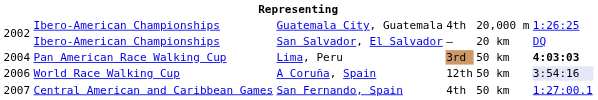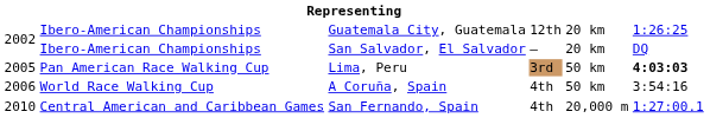Guatemala City, Guatemala | column 4: 4th -> 12th
Guatemala City, Guatemala | column 5: 20,000 m -> 20 km
Lima, Peru | column 1: 2004 -> 2005
A Coruña, Spain | column 4: 12th -> 4th
A Coruña, Spain | column 6: lavender background -> no background
San Fernando, Spain | column 1: 2007 -> 2010
San Fernando, Spain | column 5: 50 km -> 20,000 m
